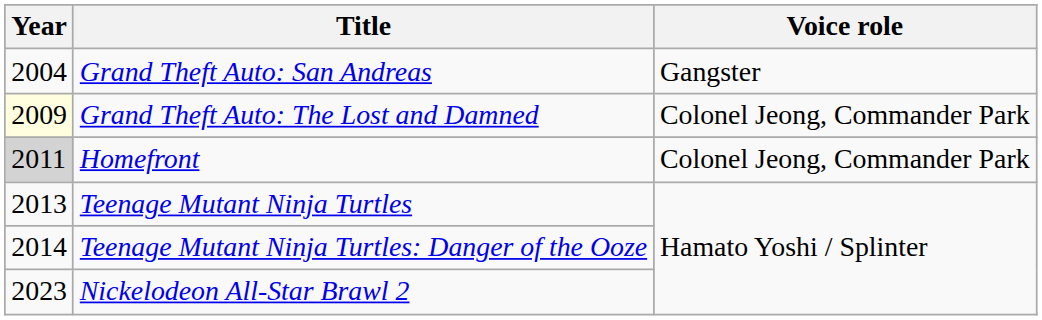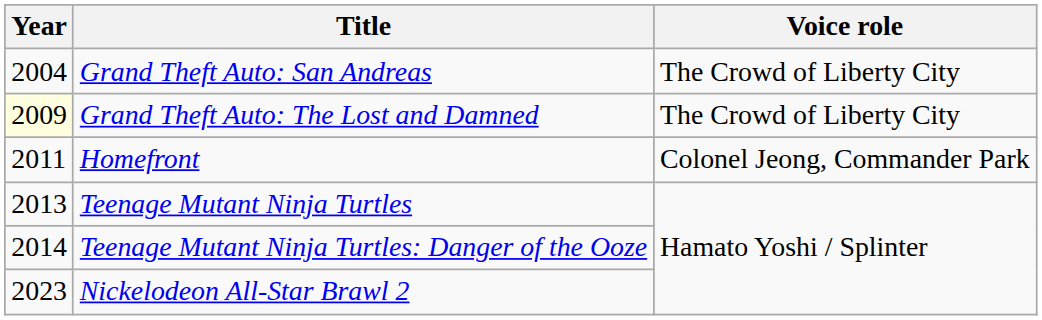Grand Theft Auto: San Andreas | Voice role: Gangster -> The Crowd of Liberty City
Grand Theft Auto: The Lost and Damned | Voice role: Colonel Jeong, Commander Park -> The Crowd of Liberty City
Homefront | Year: lightgrey background -> no background
